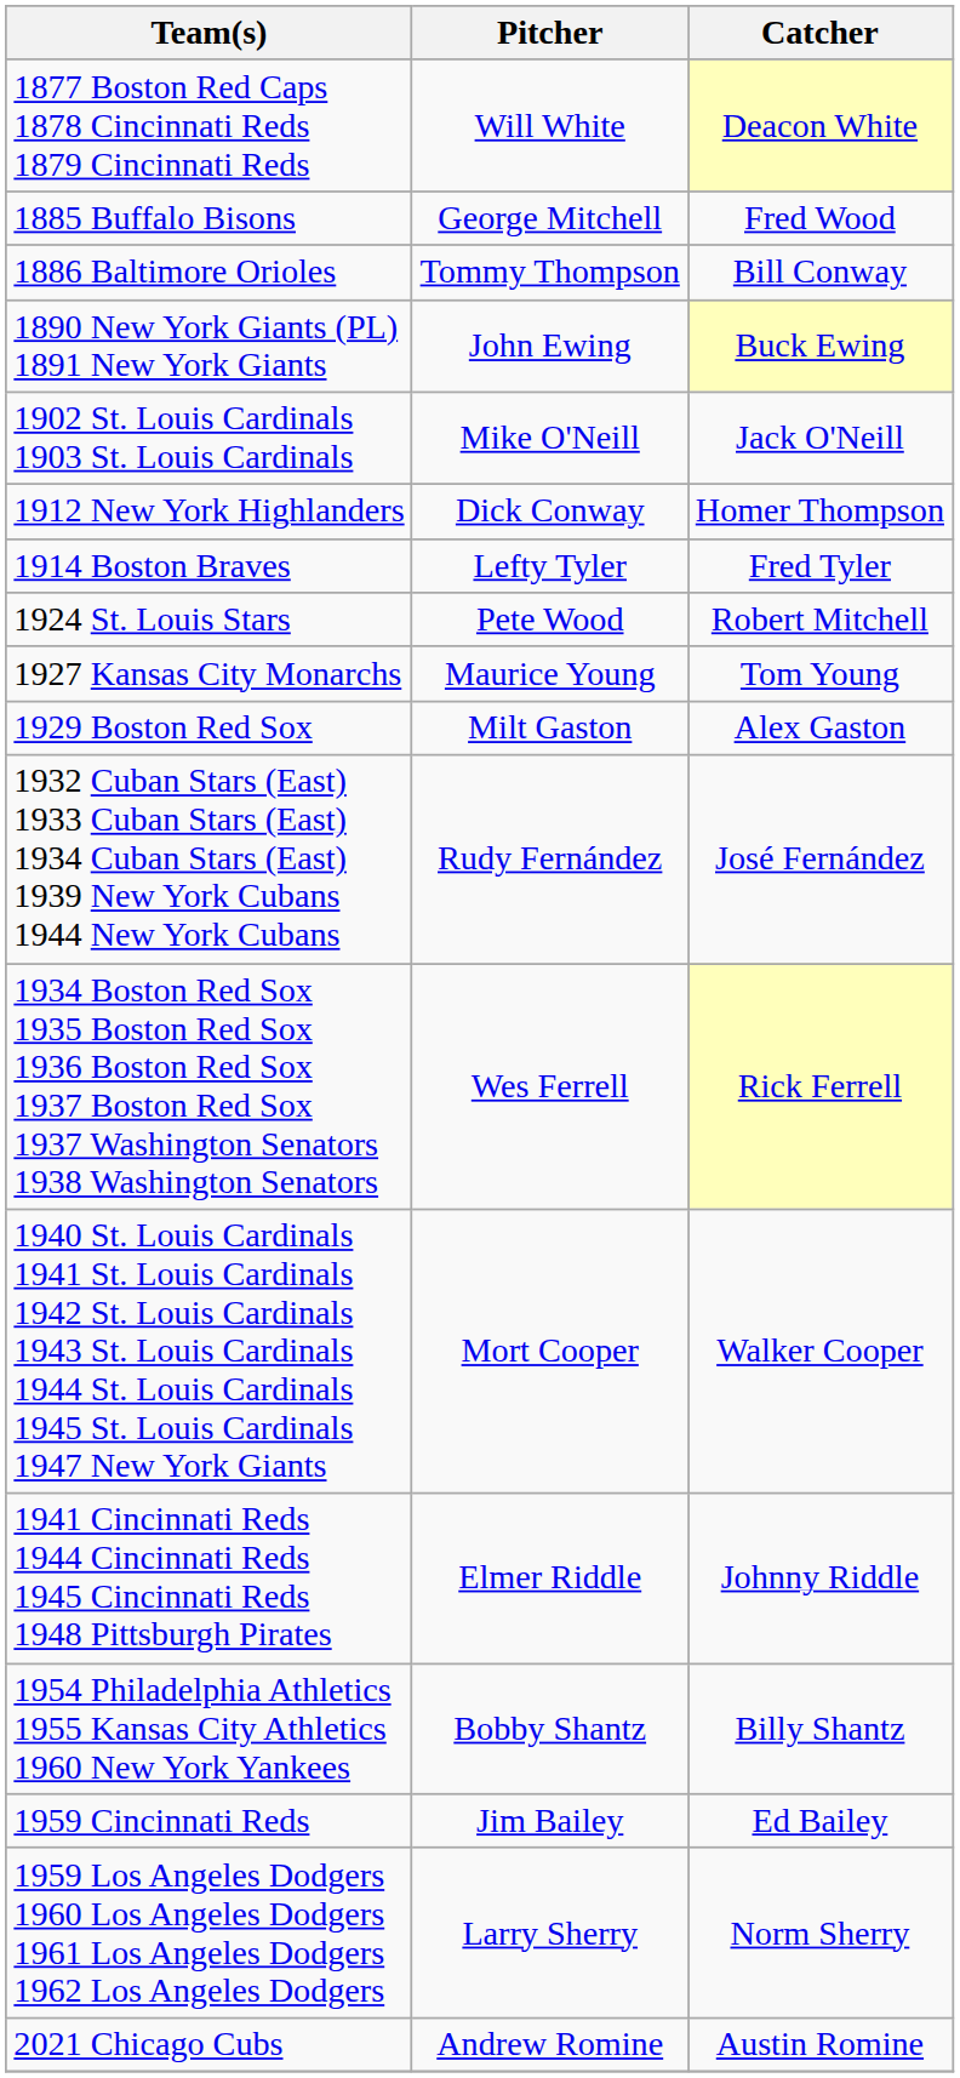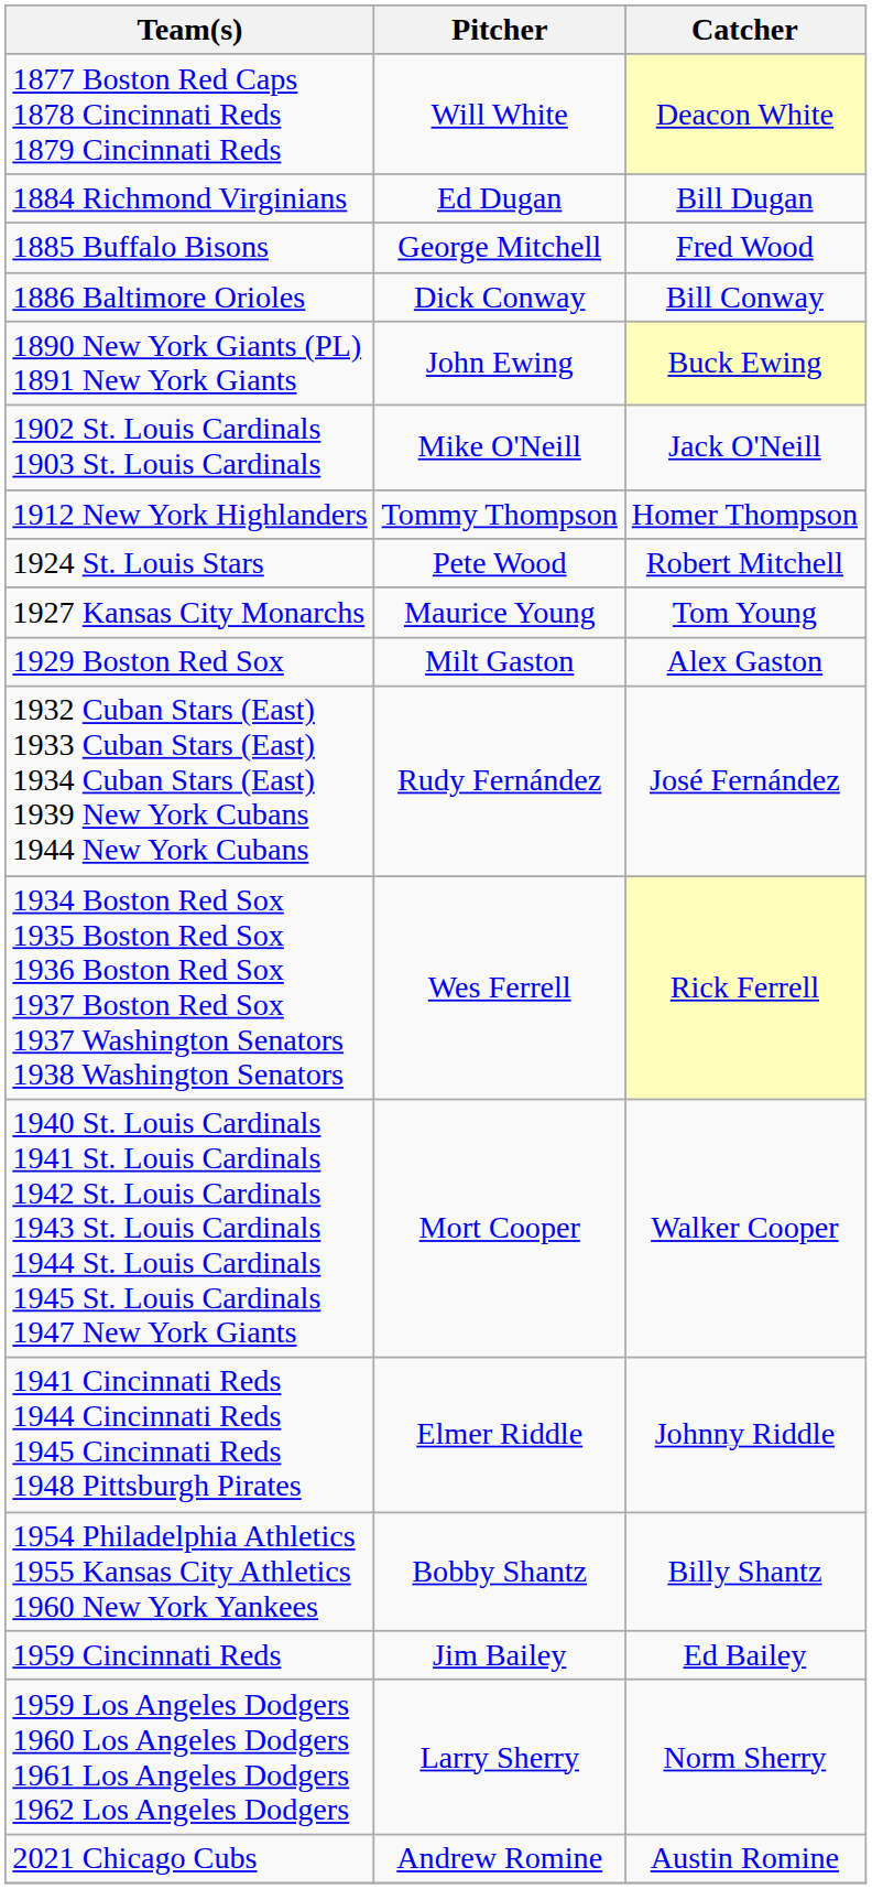+ row: 1884 Richmond Virginians | Ed Dugan | Bill Dugan
1886 Baltimore Orioles | Pitcher: Tommy Thompson -> Dick Conway
1912 New York Highlanders | Pitcher: Dick Conway -> Tommy Thompson
- row: 1914 Boston Braves | Lefty Tyler | Fred Tyler
